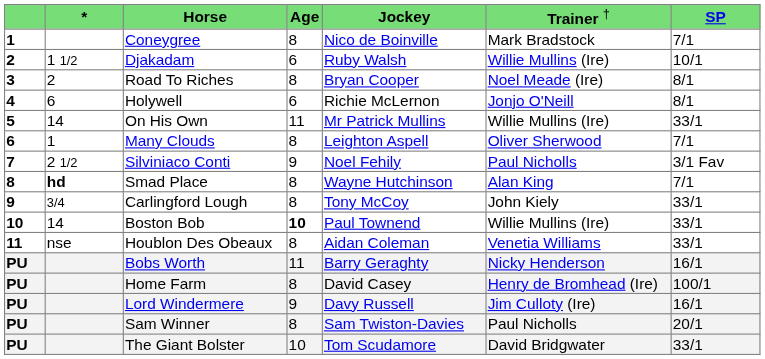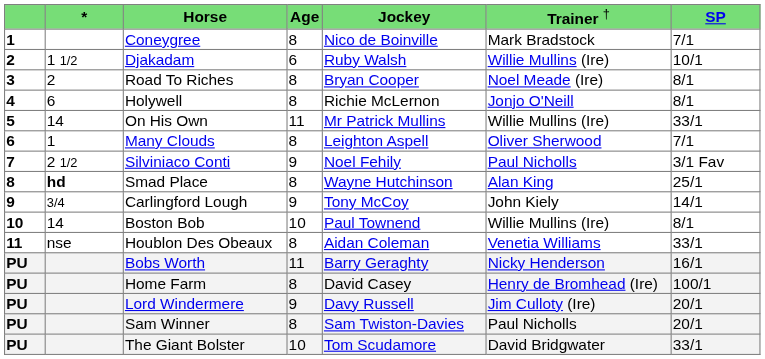Holywell | column 4: 6 -> 8
Smad Place | column 7: 7/1 -> 25/1
Carlingford Lough | column 4: 8 -> 9
Carlingford Lough | column 7: 33/1 -> 14/1
Boston Bob | column 4: bold -> normal
Boston Bob | column 7: 33/1 -> 8/1
Lord Windermere | column 7: 16/1 -> 20/1
